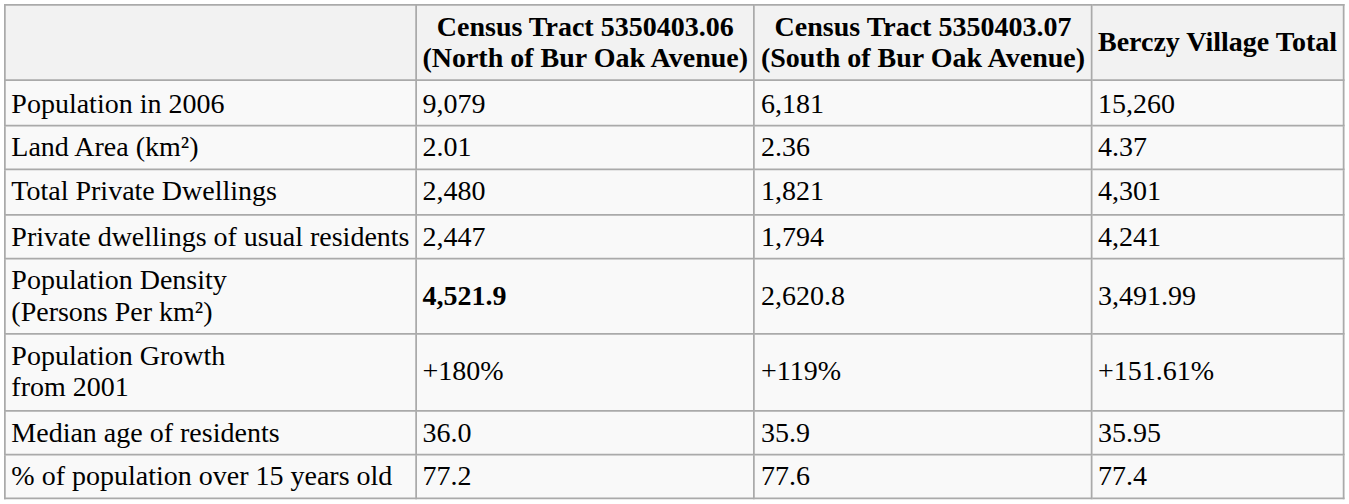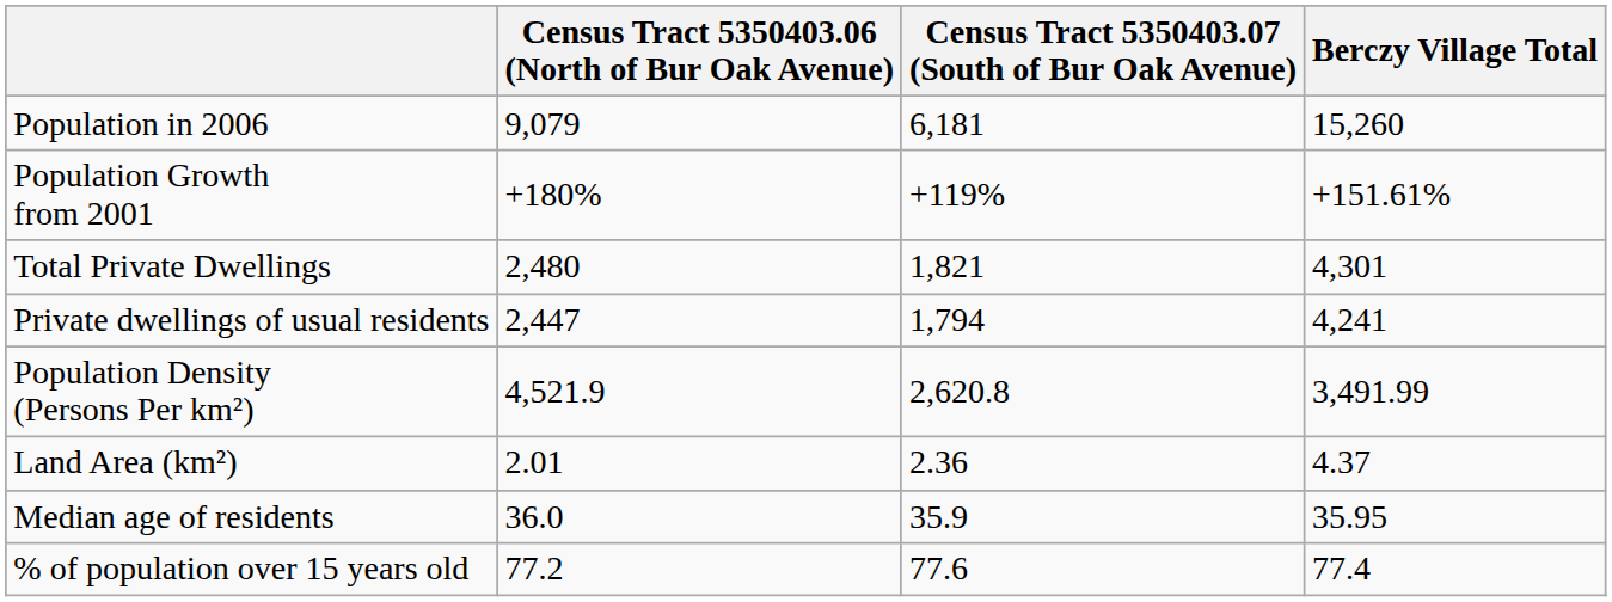rows swapped: Population Growth from 2001 <-> Land Area (km²)
Population Density (Persons Per km²) | Census Tract 5350403.06 (North of Bur Oak Avenue): bold -> normal
